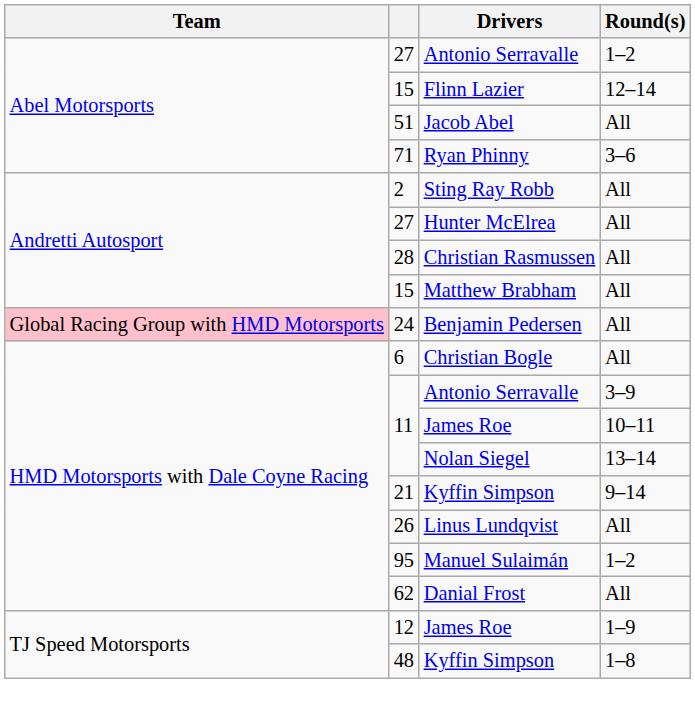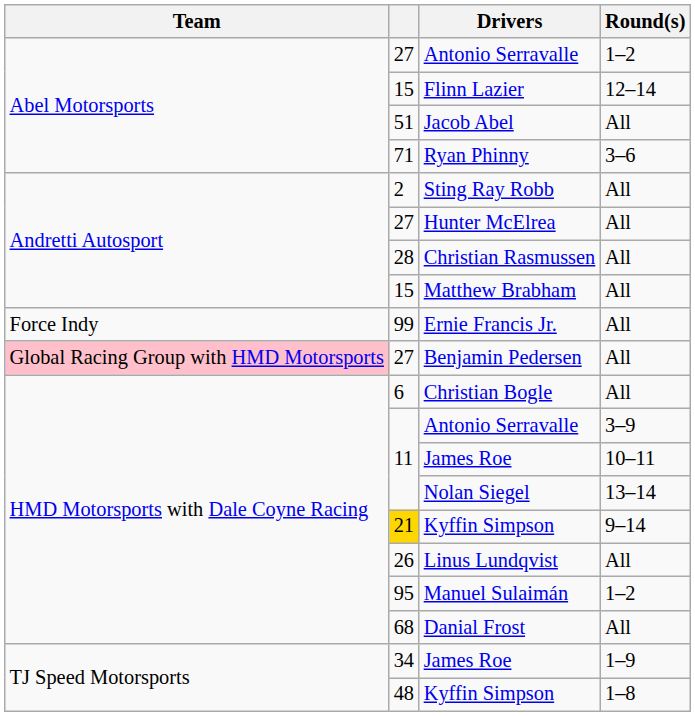+ row: Force Indy | 99 | Ernie Francis Jr. | All
Benjamin Pedersen | column 2: 24 -> 27
Kyffin Simpson / 9–14 | column 2: no background -> gold background
Danial Frost | column 2: 62 -> 68
James Roe / 1–9 | column 2: 12 -> 34
